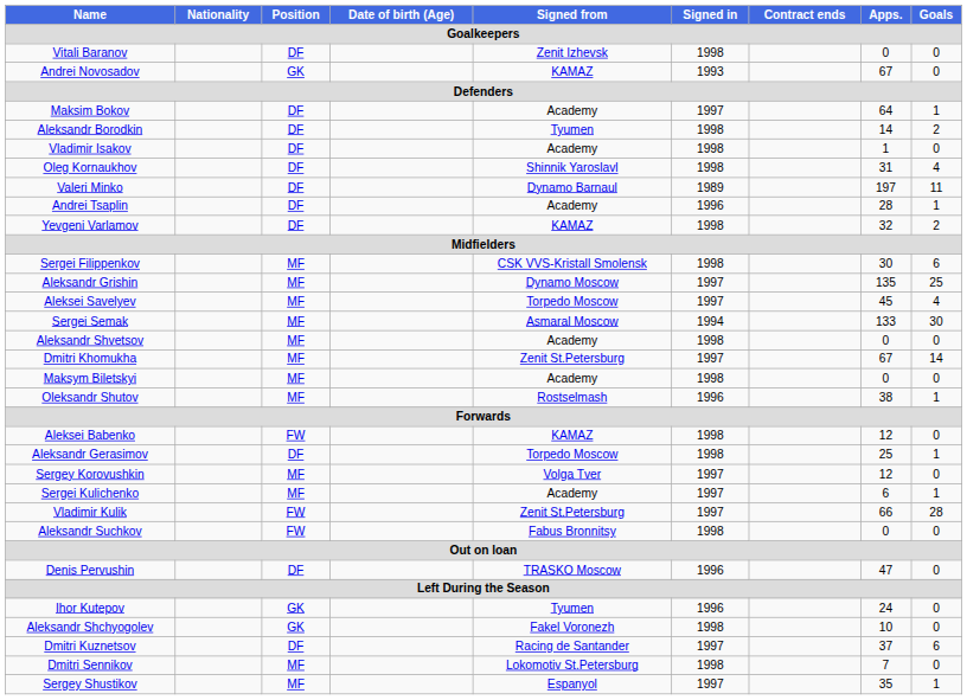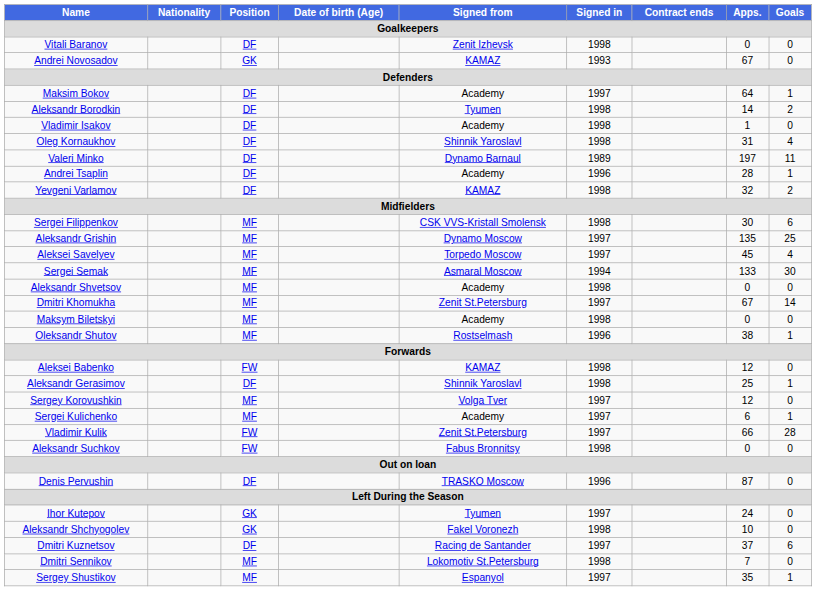Aleksandr Gerasimov | Signed from: Torpedo Moscow -> Shinnik Yaroslavl
Denis Pervushin | Apps.: 47 -> 87
Ihor Kutepov | Signed in: 1996 -> 1997
